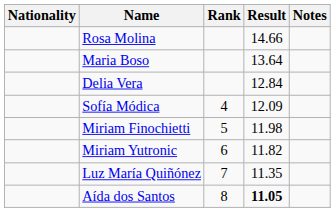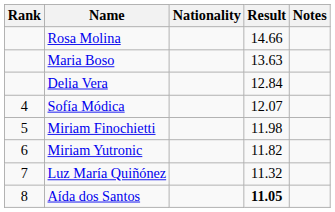columns swapped: Rank <-> Nationality
Maria Boso | Result: 13.64 -> 13.63
Sofía Módica | Result: 12.09 -> 12.07
Luz María Quiñónez | Result: 11.35 -> 11.32
